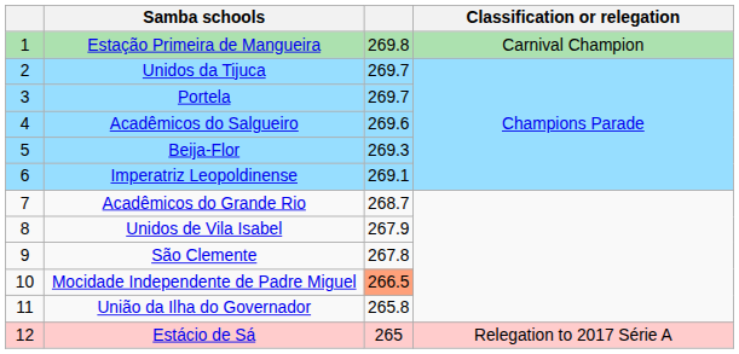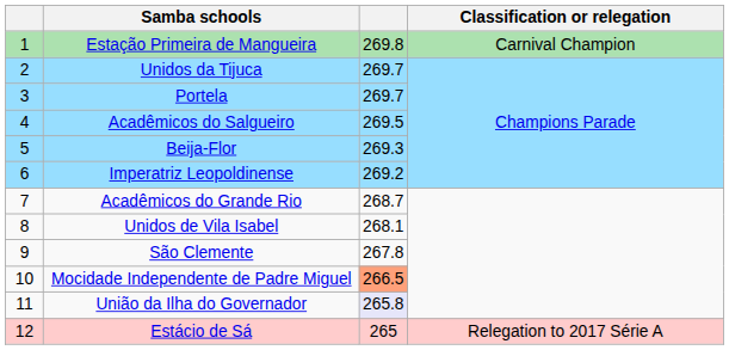Acadêmicos do Salgueiro | column 3: 269.6 -> 269.5
Imperatriz Leopoldinense | column 3: 269.1 -> 269.2
Unidos de Vila Isabel | column 3: 267.9 -> 268.1
União da Ilha do Governador | column 3: no background -> lavender background
